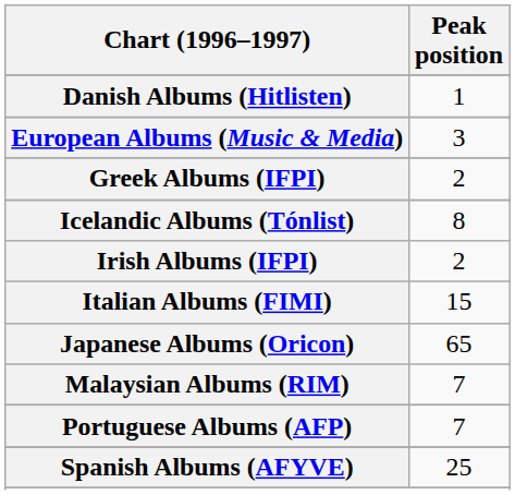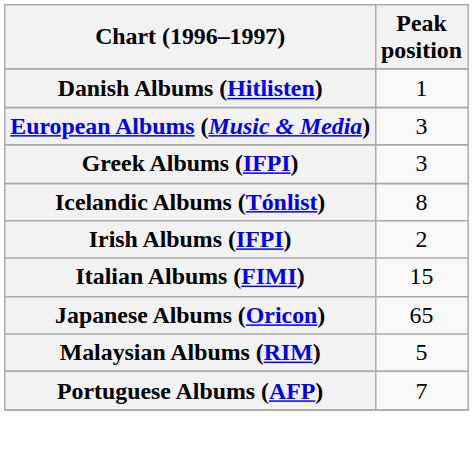Greek Albums (IFPI) | Peak position: 2 -> 3
Malaysian Albums (RIM) | Peak position: 7 -> 5
- row: Spanish Albums (AFYVE) | 25
